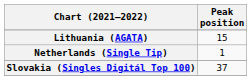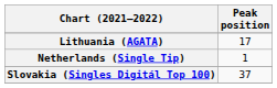Lithuania (AGATA) | Peak position: 15 -> 17
